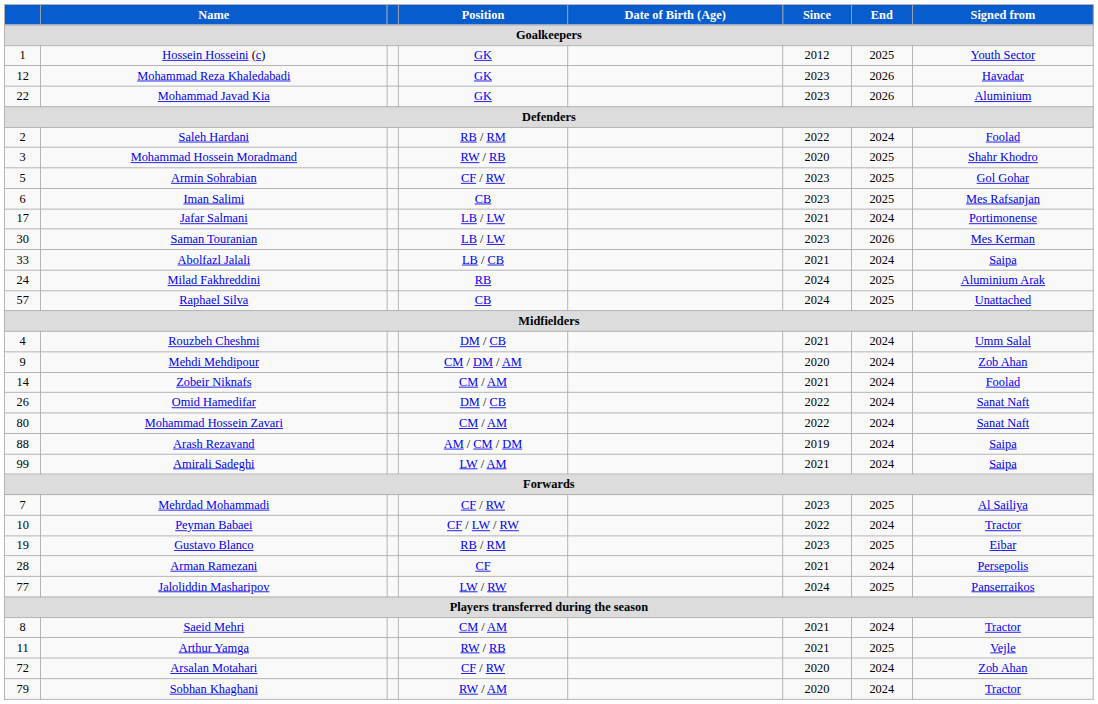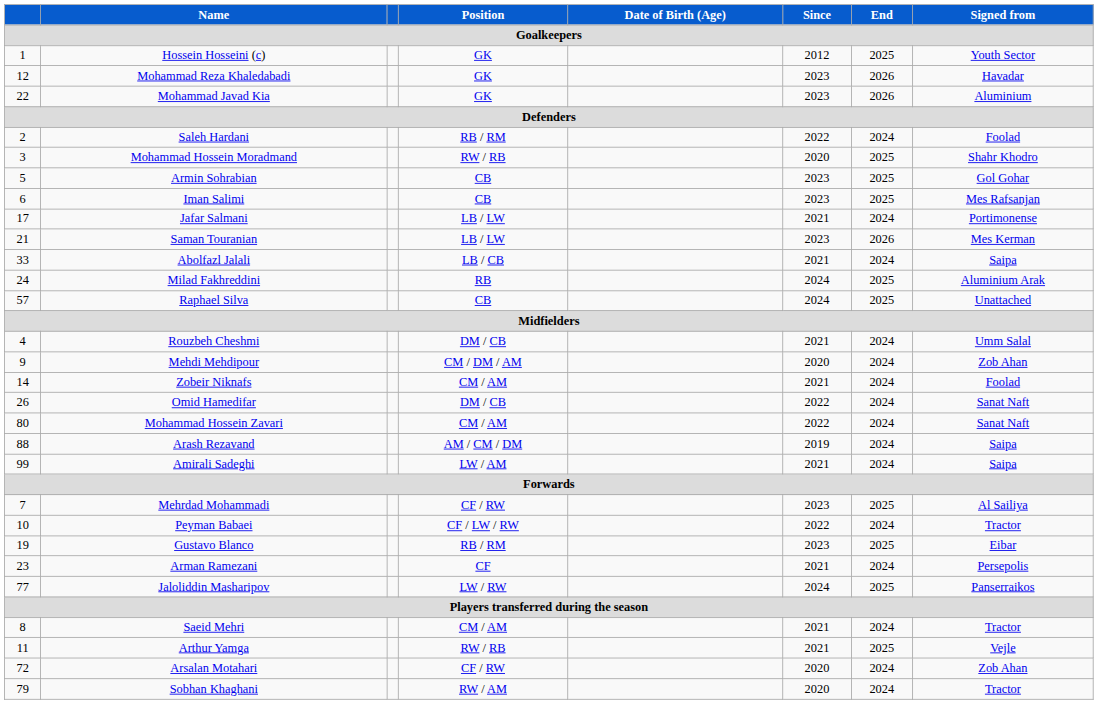Armin Sohrabian | Position / Goalkeepers: CF / RW -> CB
Saman Touranian | column 1: 30 -> 21
Arman Ramezani | column 1: 28 -> 23
